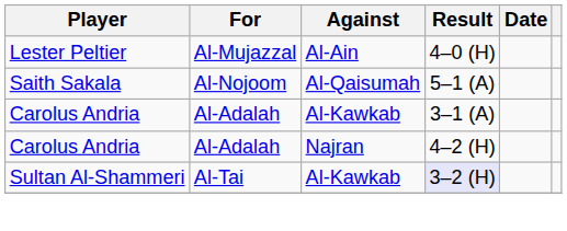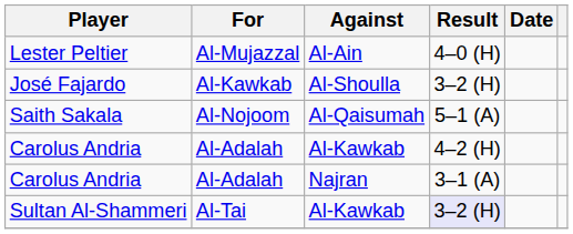+ row: José Fajardo | Al-Kawkab | Al-Shoulla | 3–2 (H)
Carolus Andria / Al-Kawkab | Result: 3–1 (A) -> 4–2 (H)
Carolus Andria / Najran | Result: 4–2 (H) -> 3–1 (A)
